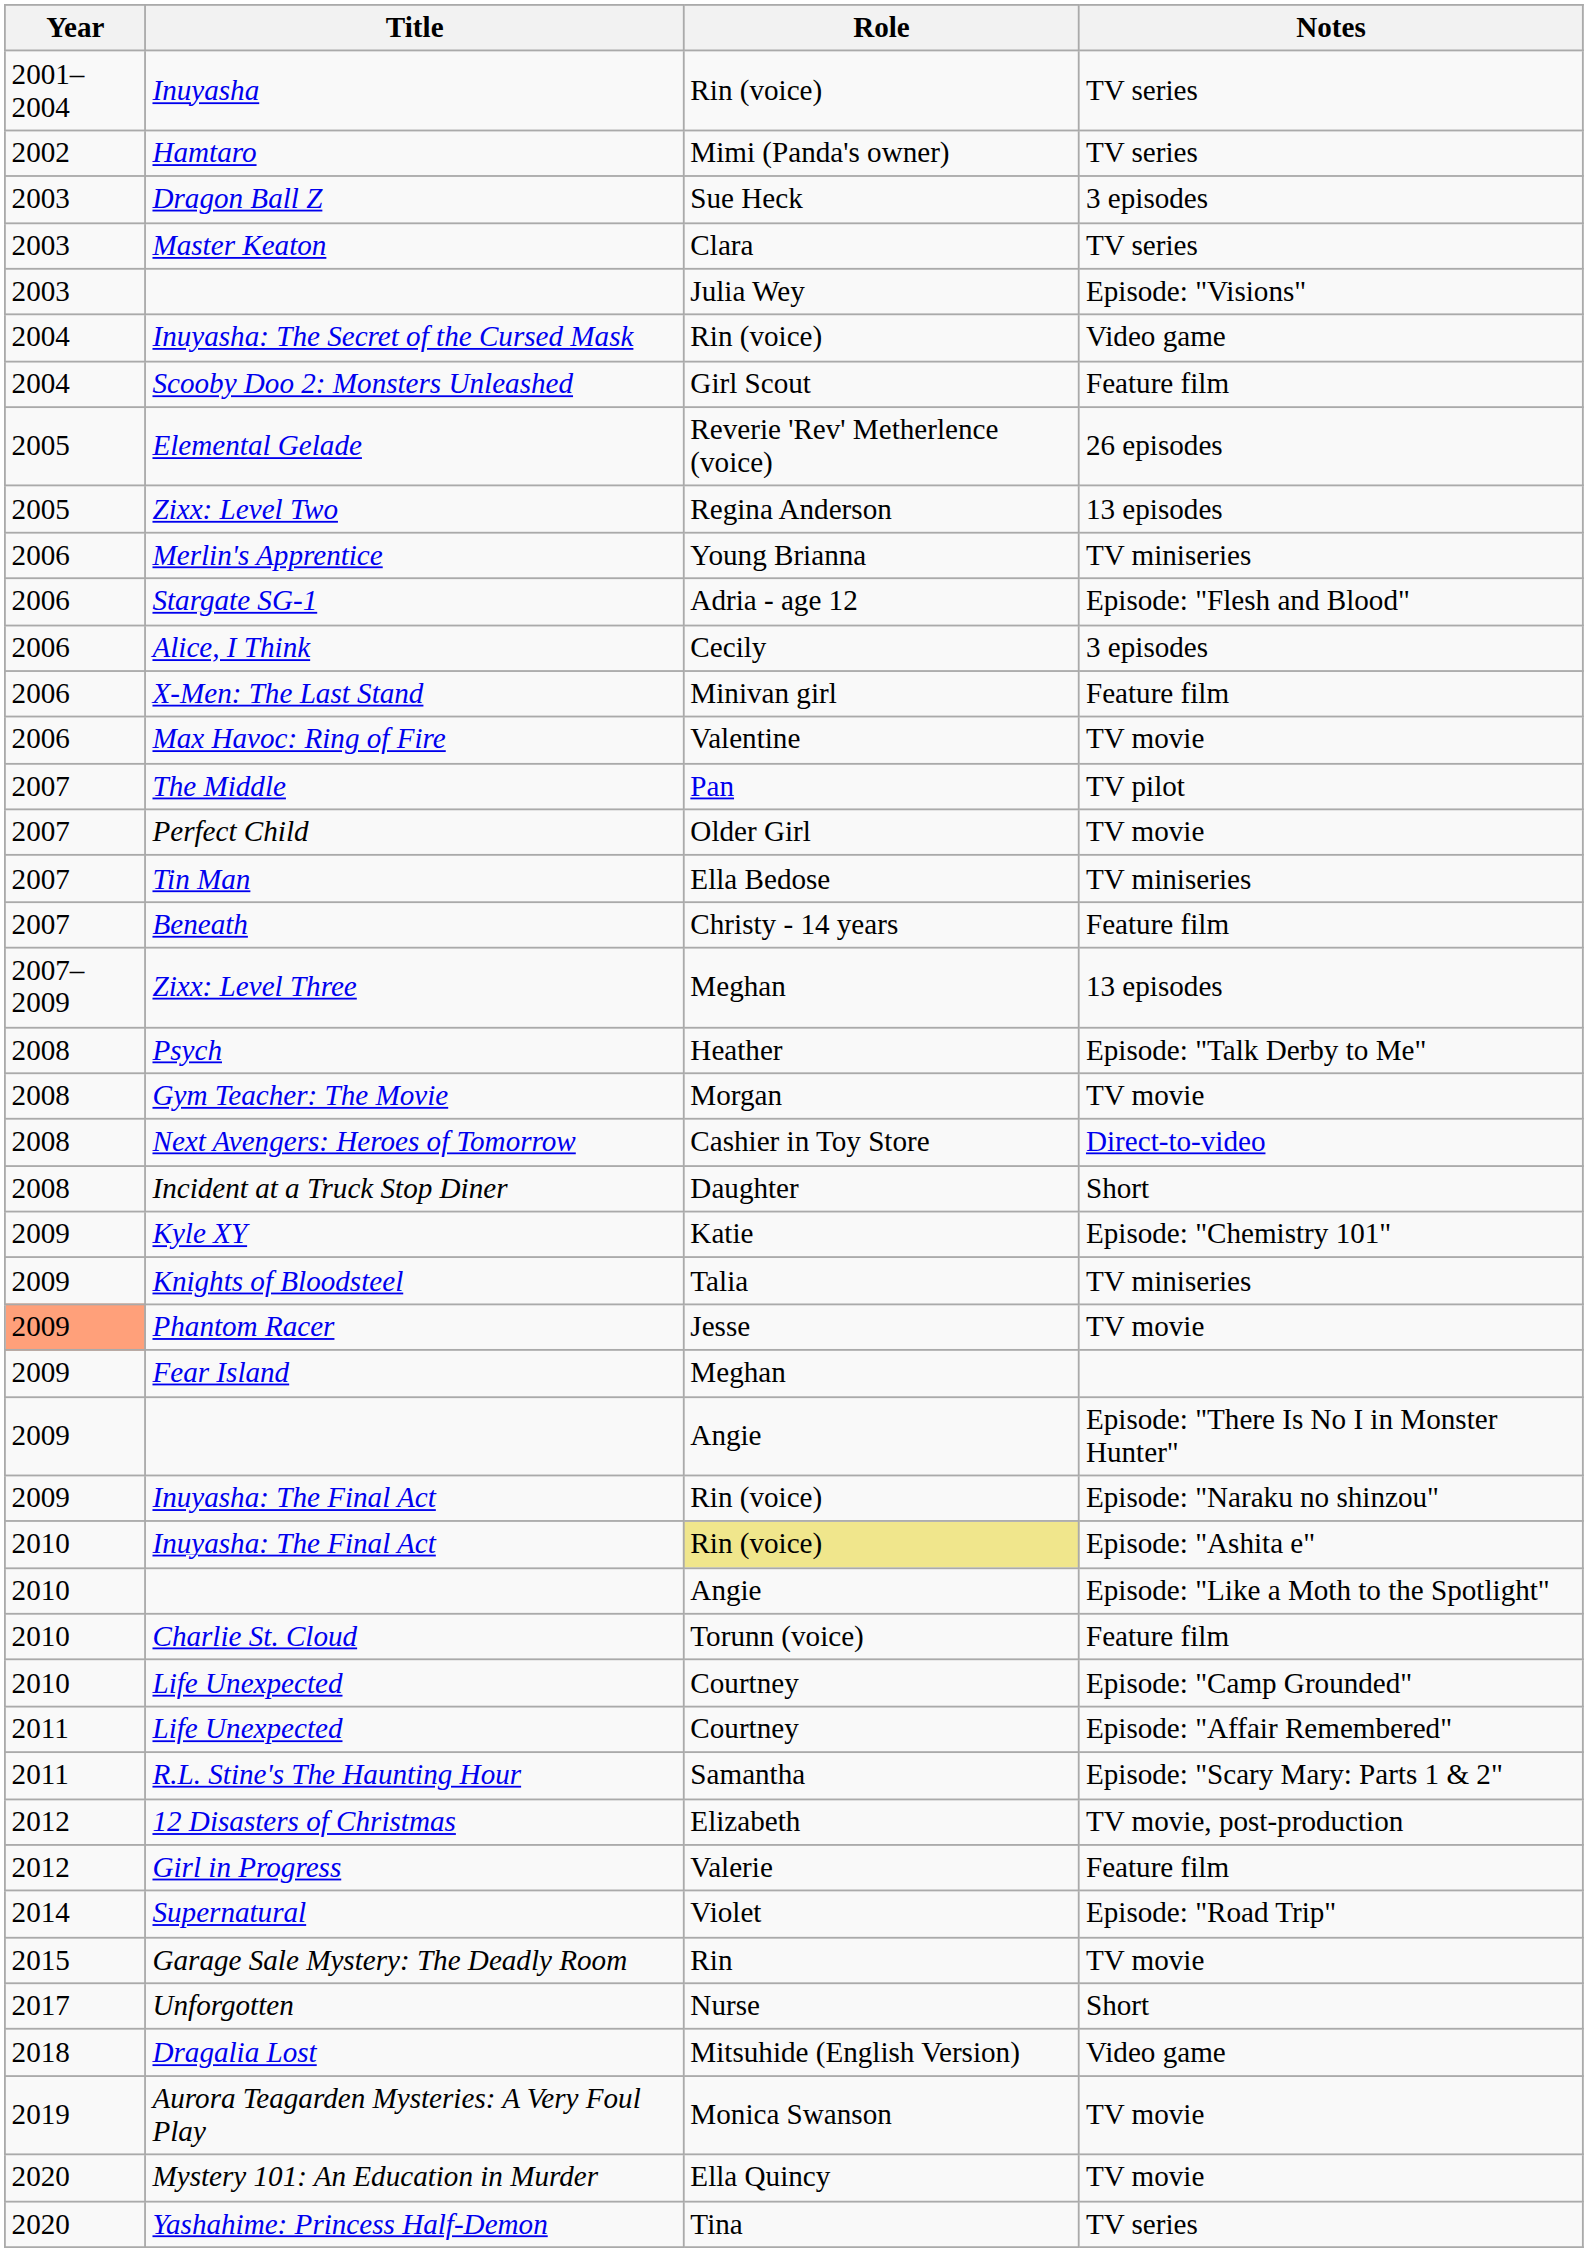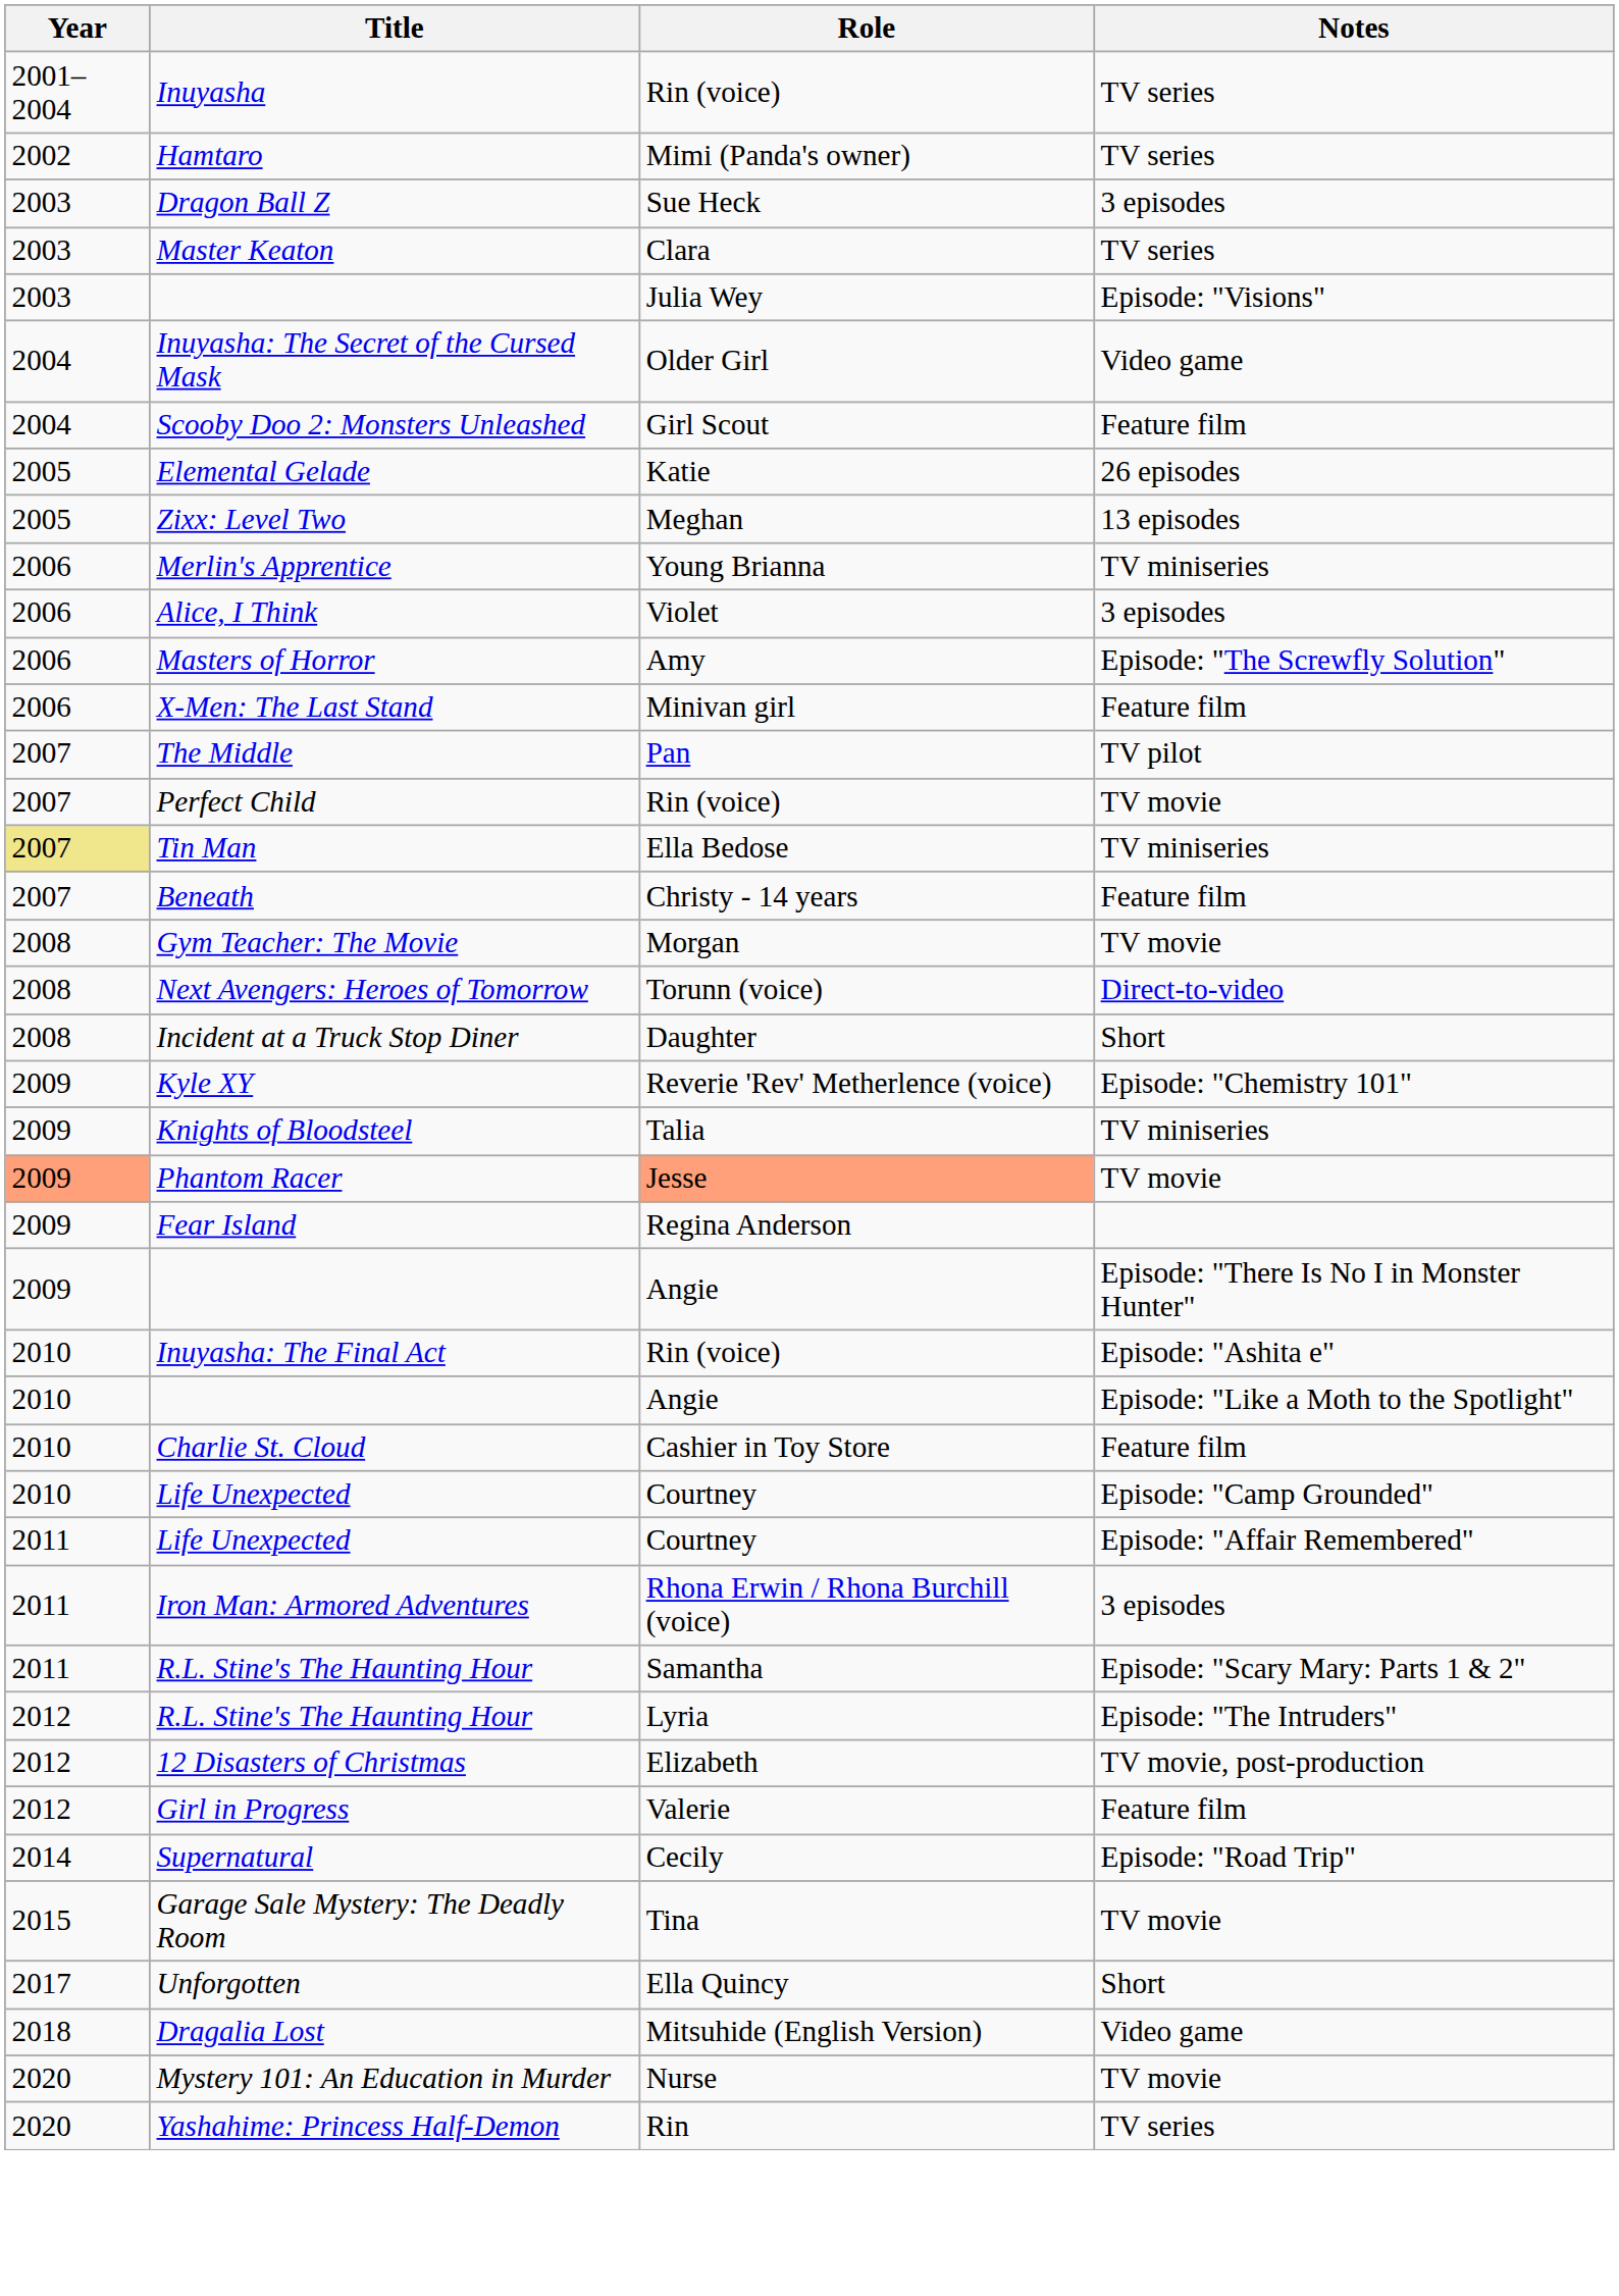Inuyasha: The Secret of the Cursed Mask | Role: Rin (voice) -> Older Girl
Elemental Gelade | Role: Reverie 'Rev' Metherlence (voice) -> Katie
Zixx: Level Two | Role: Regina Anderson -> Meghan
- row: 2006 | Stargate SG-1 | Adria - age 12 | Episode: "Flesh and Blood"
Alice, I Think | Role: Cecily -> Violet
+ row: 2006 | Masters of Horror | Amy | Episode: "The Screwfly Solution"
- row: 2006 | Max Havoc: Ring of Fire | Valentine | TV movie
Perfect Child | Role: Older Girl -> Rin (voice)
Tin Man | Year: no background -> khaki background
- row: 2007–2009 | Zixx: Level Three | Meghan | 13 episodes
- row: 2008 | Psych | Heather | Episode: "Talk Derby to Me"
Next Avengers: Heroes of Tomorrow | Role: Cashier in Toy Store -> Torunn (voice)
Kyle XY | Role: Katie -> Reverie 'Rev' Metherlence (voice)
Phantom Racer | Role: no background -> lightsalmon background
Fear Island | Role: Meghan -> Regina Anderson
- row: 2009 | Inuyasha: The Final Act | Rin (voice) | Episode: "Naraku no shinzou"
Inuyasha: The Final Act / Episode: "Ashita e" | Role: khaki background -> no background
Charlie St. Cloud | Role: Torunn (voice) -> Cashier in Toy Store
+ row: 2011 | Iron Man: Armored Adventures | Rhona Erwin / Rhona Burchill (voice) | 3 episodes
+ row: 2012 | R.L. Stine's The Haunting Hour | Lyria | Episode: "The Intruders"
Supernatural | Role: Violet -> Cecily
Garage Sale Mystery: The Deadly Room | Role: Rin -> Tina
Unforgotten | Role: Nurse -> Ella Quincy
- row: 2019 | Aurora Teagarden Mysteries: A Very Foul Play | Monica Swanson | TV movie
Mystery 101: An Education in Murder | Role: Ella Quincy -> Nurse
Yashahime: Princess Half-Demon | Role: Tina -> Rin
